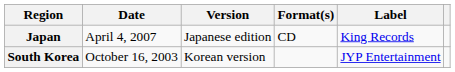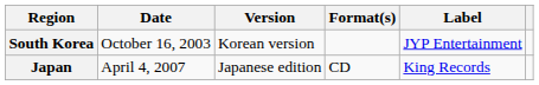rows swapped: South Korea <-> Japan
